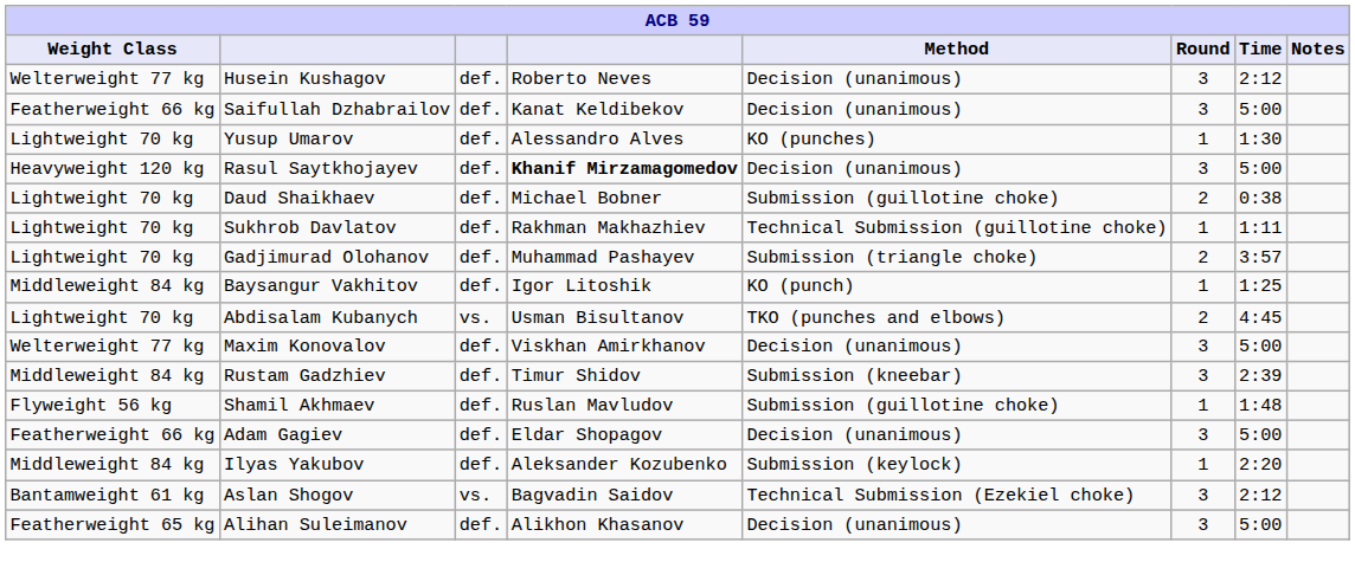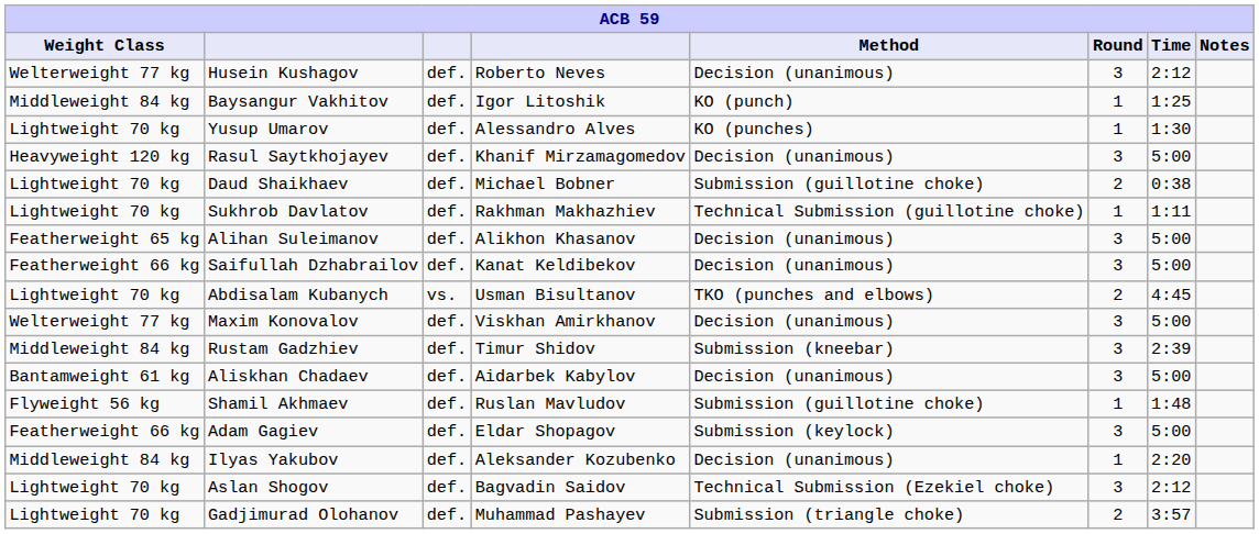rows swapped: Baysangur Vakhitov <-> Saifullah Dzhabrailov
Rasul Saytkhojayev | column 4: bold -> normal
rows swapped: Alihan Suleimanov <-> Gadjimurad Olohanov
+ row: Bantamweight 61 kg | Aliskhan Chadaev | def. | Aidarbek Kabylov | Decision (unanimous) | 3 | 5:00
Adam Gagiev | Method: Decision (unanimous) -> Submission (keylock)
Ilyas Yakubov | Method: Submission (keylock) -> Decision (unanimous)
Aslan Shogov | Weight Class: Bantamweight 61 kg -> Lightweight 70 kg
Aslan Shogov | column 3: vs. -> def.
